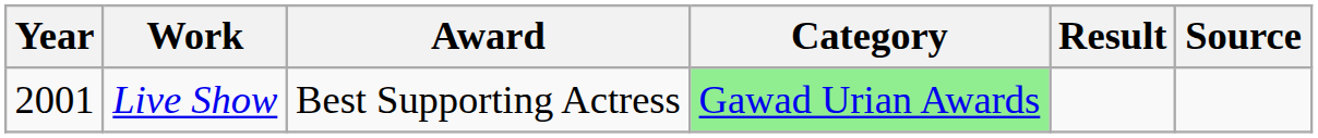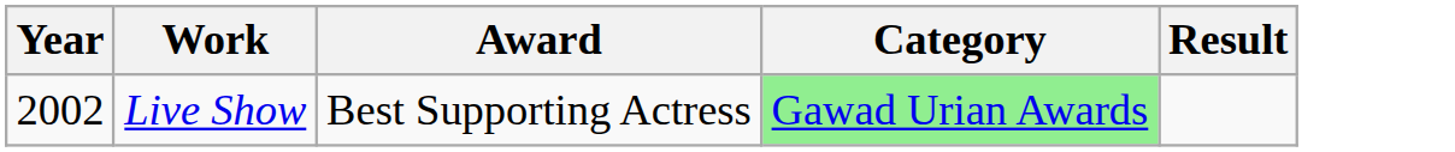- column: Source
Live Show | Year: 2001 -> 2002
